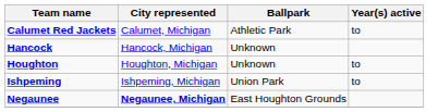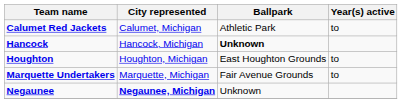Hancock | Ballpark: normal -> bold
Houghton | Ballpark: Unknown -> East Houghton Grounds
- row: Ishpeming | Ishpeming, Michigan | Union Park | to
+ row: Marquette Undertakers | Marquette, Michigan | Fair Avenue Grounds | to
Negaunee | Ballpark: East Houghton Grounds -> Unknown
